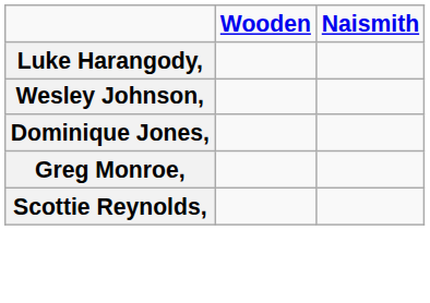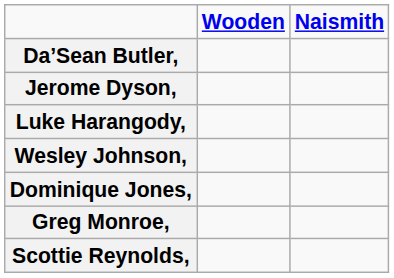+ row: Da’Sean Butler,
+ row: Jerome Dyson,
